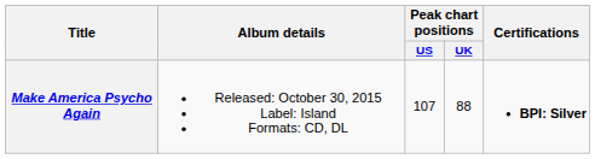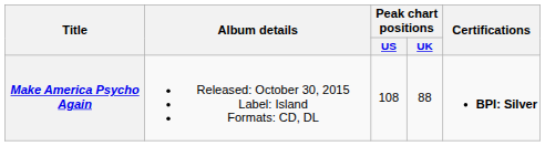Make America Psycho Again | Peak chart positions / US: 107 -> 108
